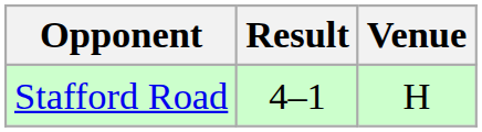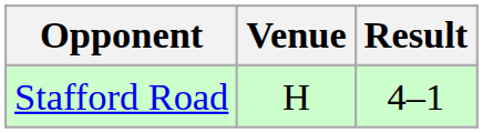columns swapped: Venue <-> Result
